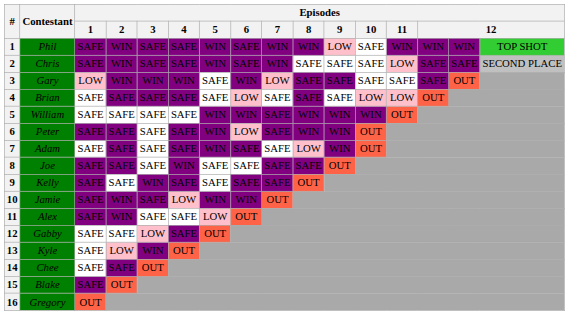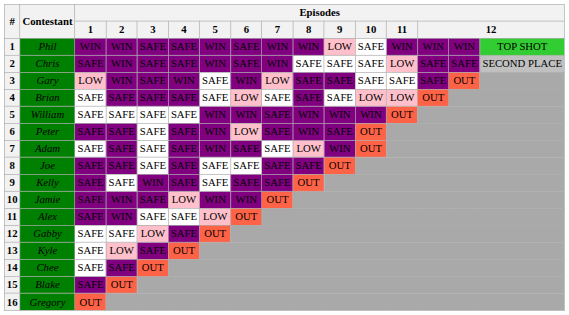Phil | Episodes / 1: SAFE -> WIN
Gary | Episodes / 3: WIN -> SAFE
Peter | Episodes / 9: WIN -> SAFE
Joe | Episodes / 4: WIN -> SAFE
Kyle | Episodes / 3: WIN -> SAFE
